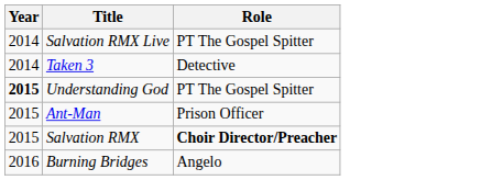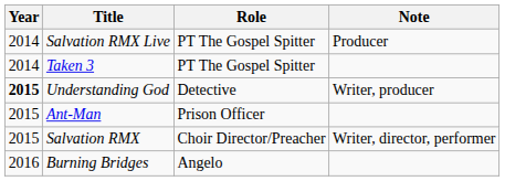+ column: Note | Producer | Writer, producer | Writer, director, performer
Taken 3 | Role: Detective -> PT The Gospel Spitter
Understanding God | Role: PT The Gospel Spitter -> Detective
Salvation RMX | Role: bold -> normal
